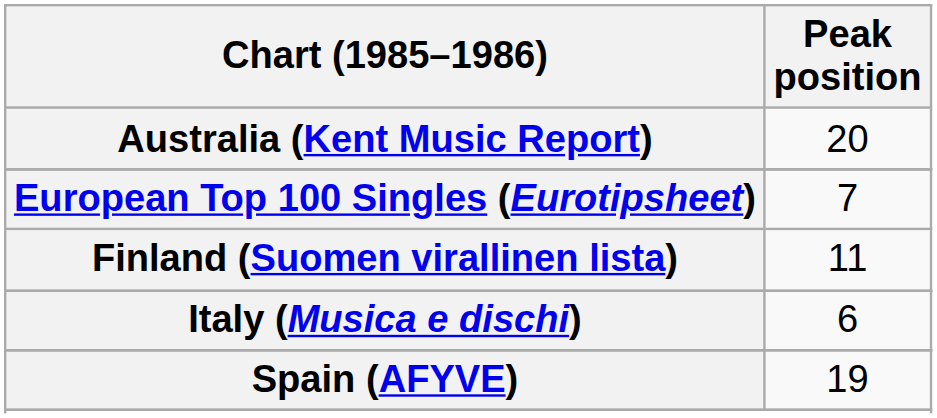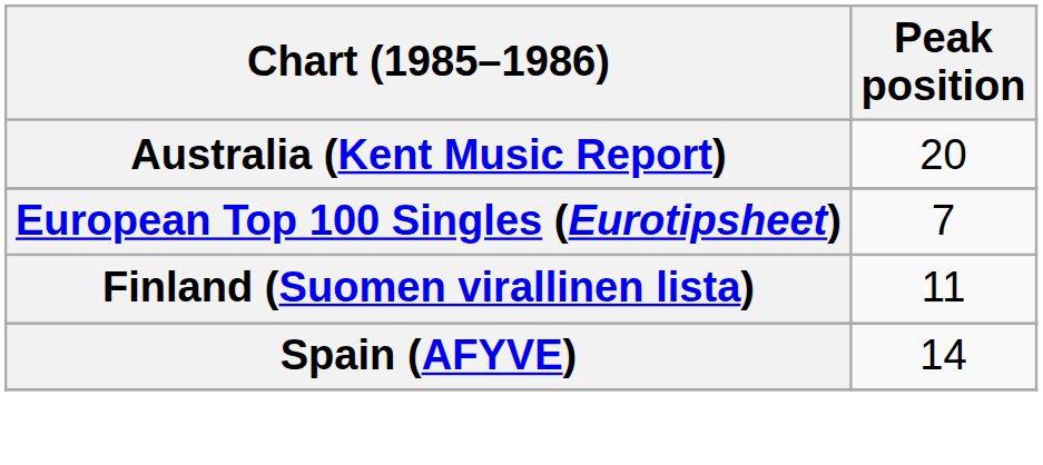- row: Italy (Musica e dischi) | 6
Spain (AFYVE) | Peak position: 19 -> 14
